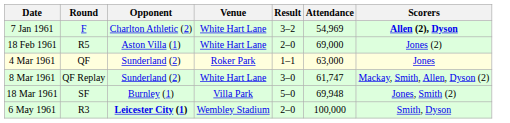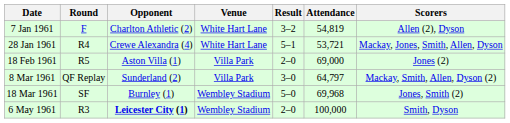7 Jan 1961 | Attendance: 54,969 -> 54,819
7 Jan 1961 | Scorers: bold -> normal
+ row: 28 Jan 1961 | R4 | Crewe Alexandra (4) | White Hart Lane | 5–1 | 53,721 | Mackay, Jones, Smith, Allen, Dyson
18 Feb 1961 | Venue: White Hart Lane -> Villa Park
- row: 4 Mar 1961 | QF | Sunderland (2) | Roker Park | 1–1 | 63,000 | Jones
8 Mar 1961 | Venue: White Hart Lane -> Villa Park
8 Mar 1961 | Attendance: 61,747 -> 64,797
18 Mar 1961 | Venue: Villa Park -> Wembley Stadium
18 Mar 1961 | Attendance: 69,948 -> 69,968
